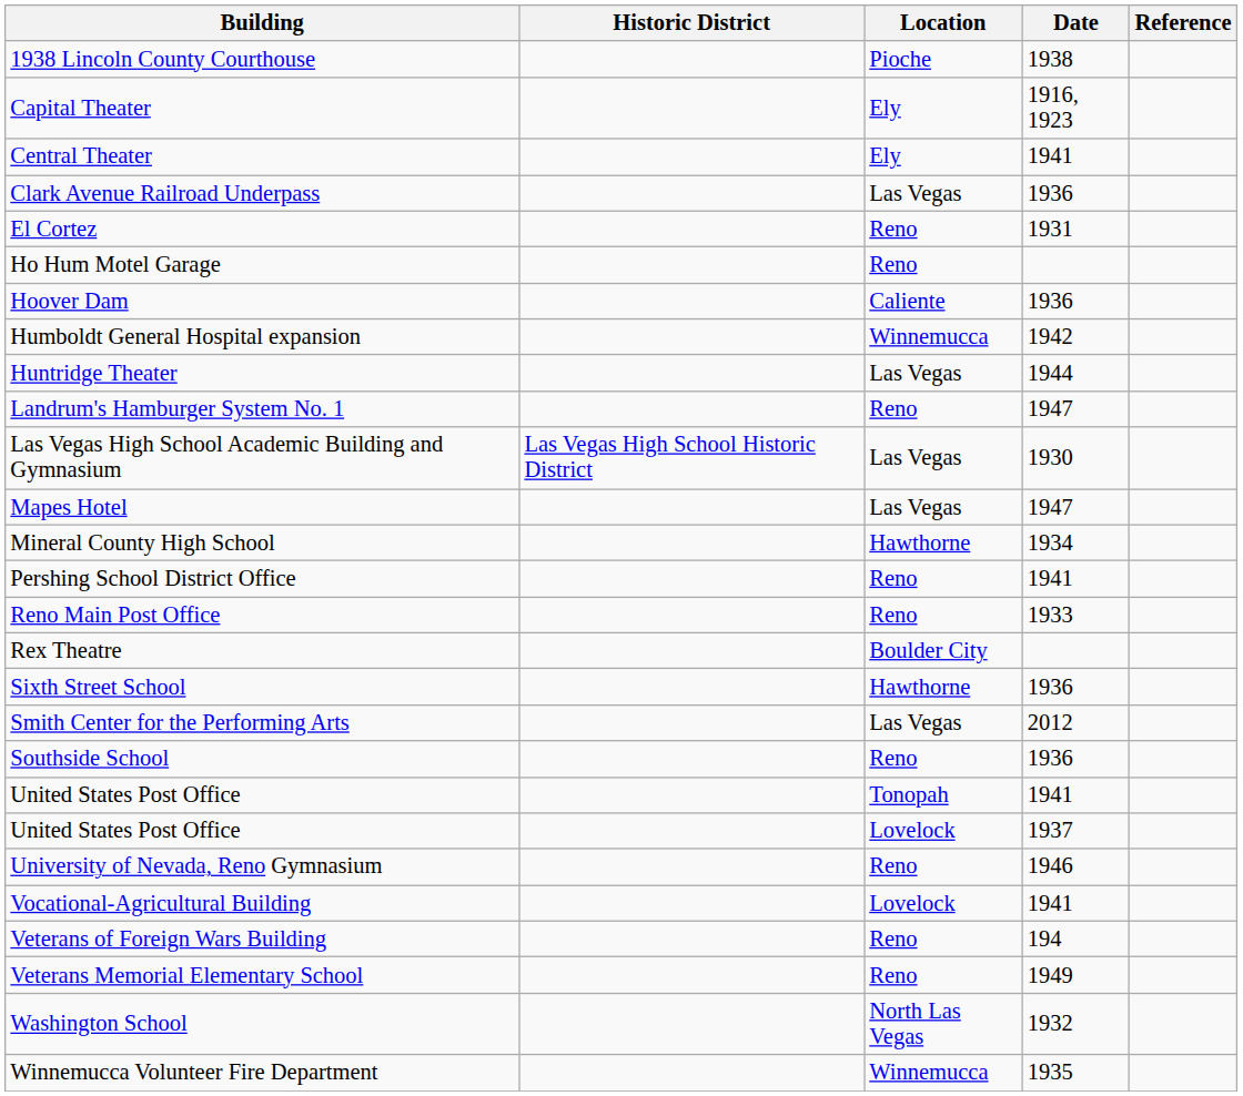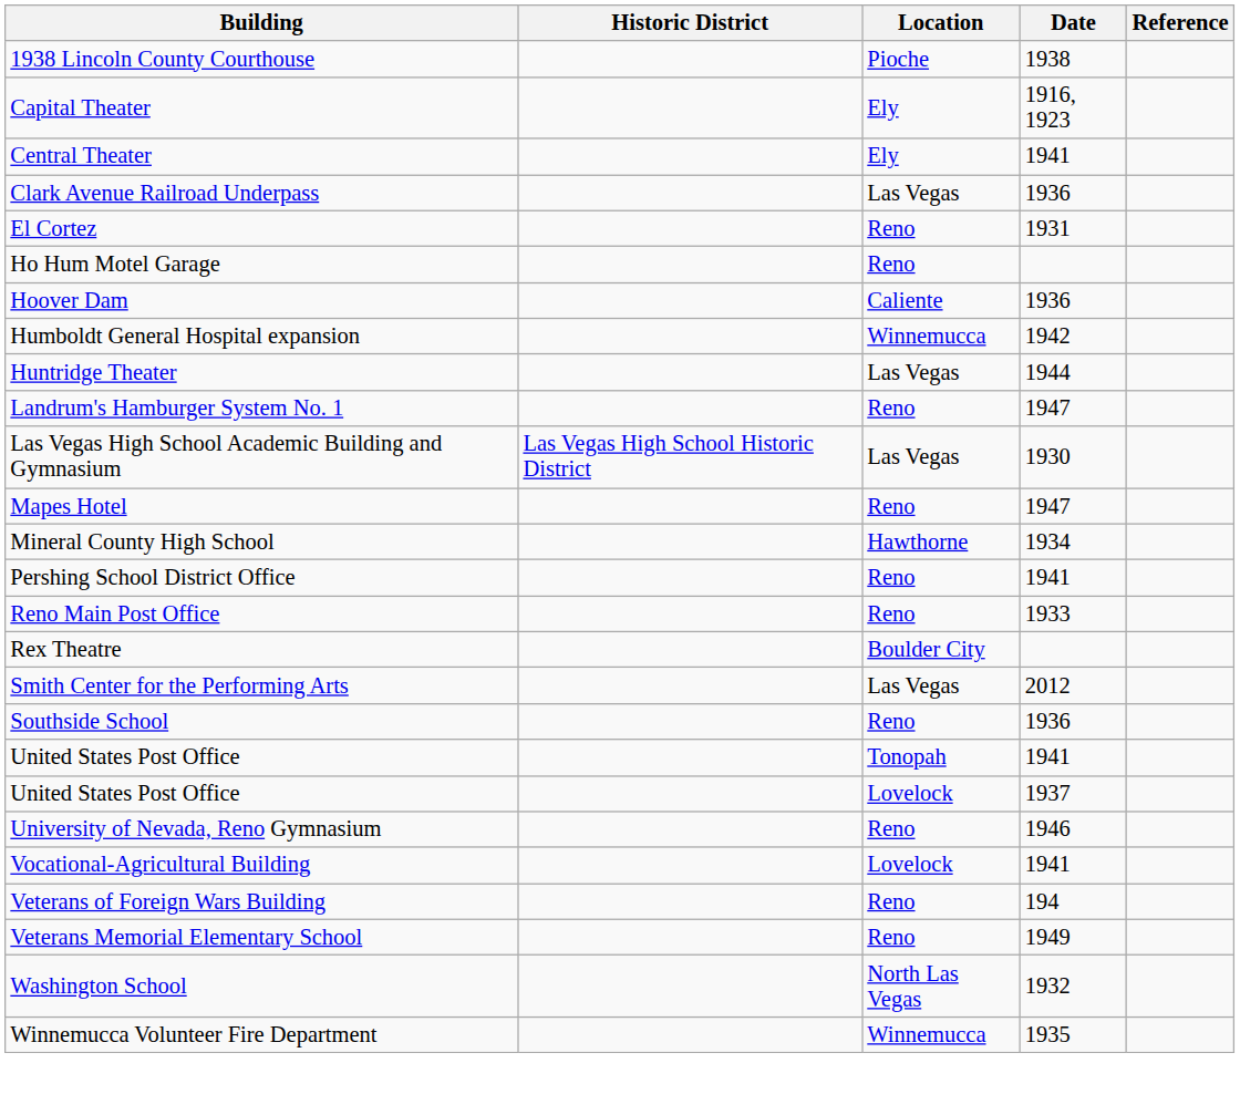Mapes Hotel | Location: Las Vegas -> Reno
- row: Sixth Street School | Hawthorne | 1936
